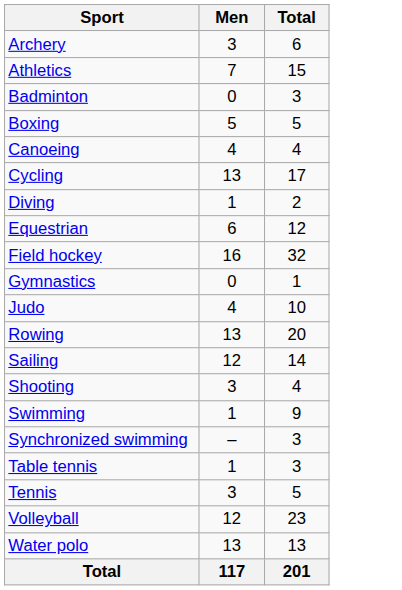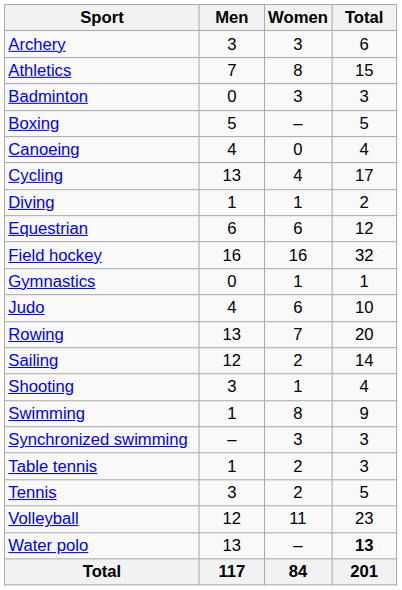+ column: Women | 3 | 8 | 3 | – | 0 | 4 | 1 | 6 | 16 | 1 | 6 | 7 | 2 | 1 | 8 | 3 | 2 | 2 | 11 | – | 84
Water polo | Total: normal -> bold
